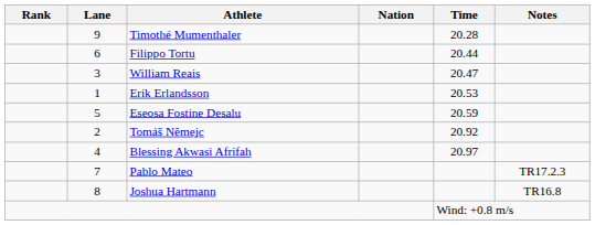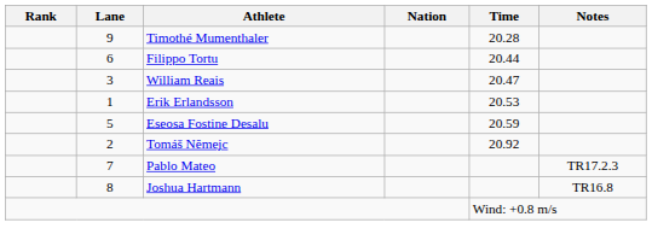- row: 4 | Blessing Akwasi Afrifah | 20.97
